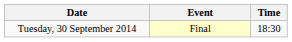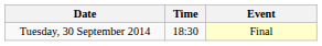columns swapped: Time <-> Event
